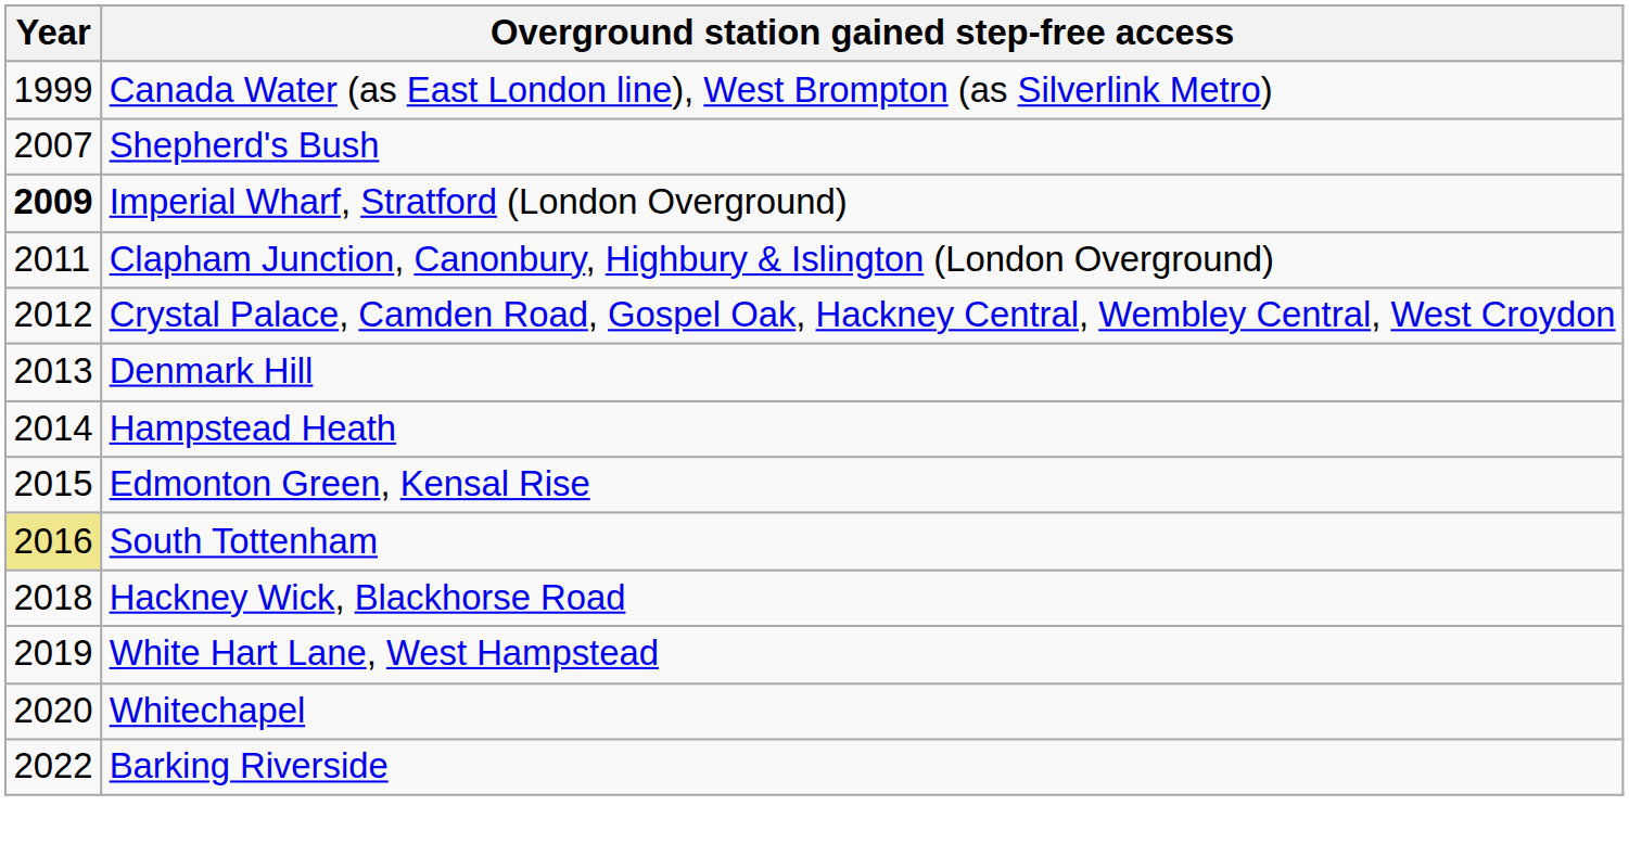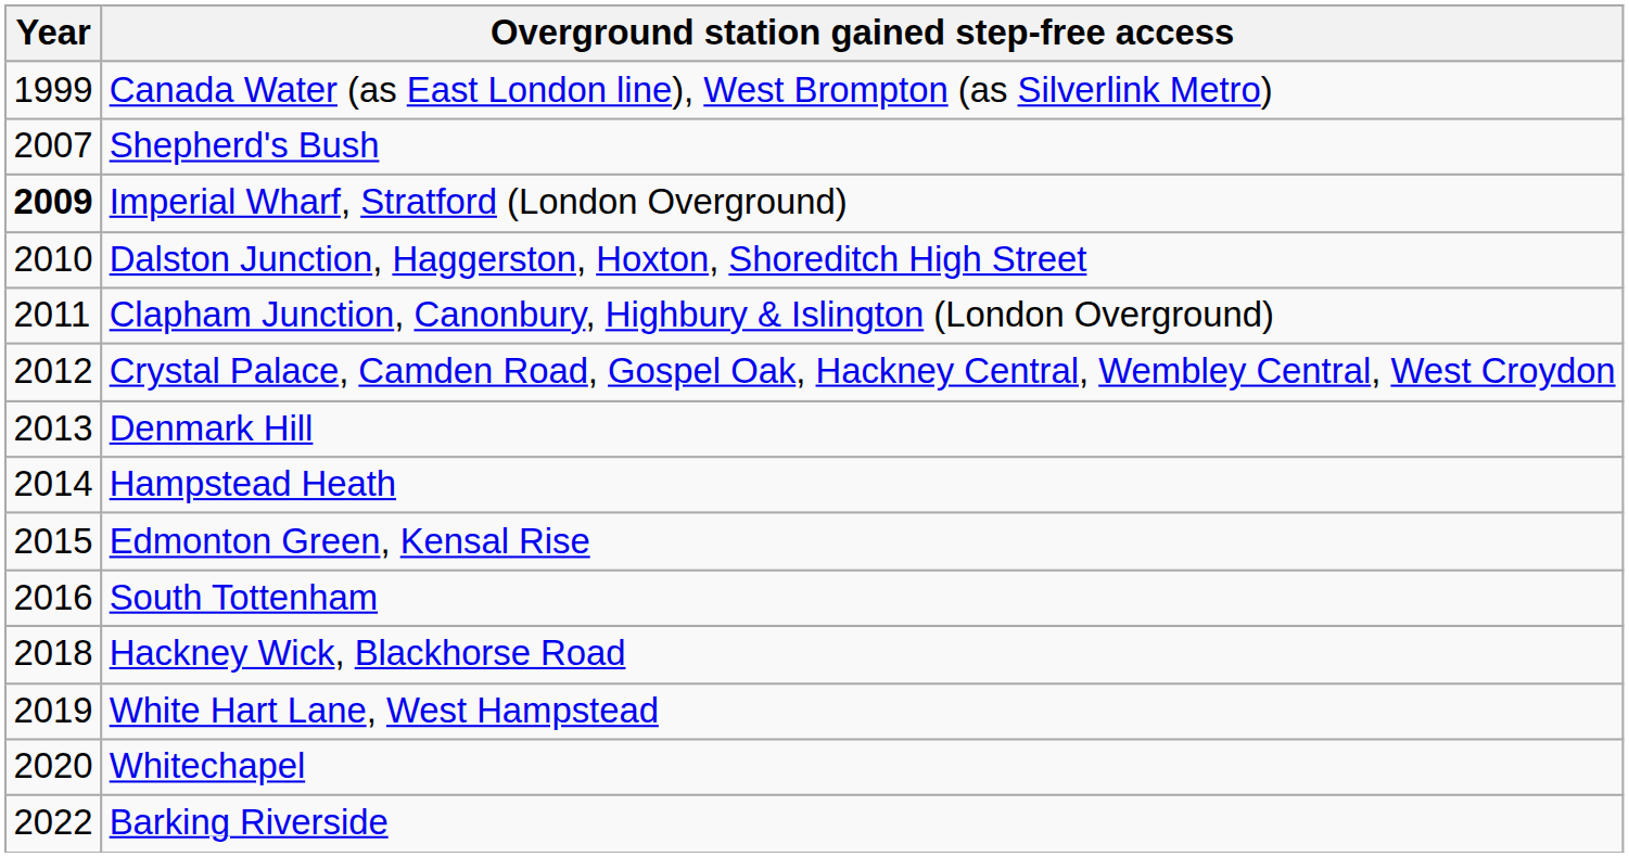+ row: 2010 | Dalston Junction, Haggerston, Hoxton, Shoreditch High Street
South Tottenham | Year: khaki background -> no background
